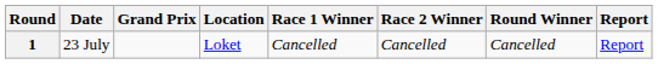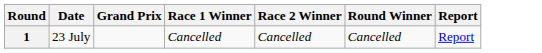- column: Location | Loket
